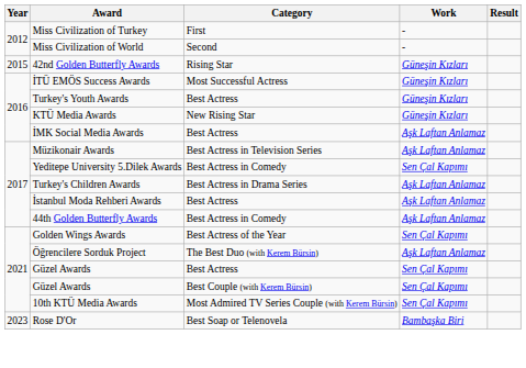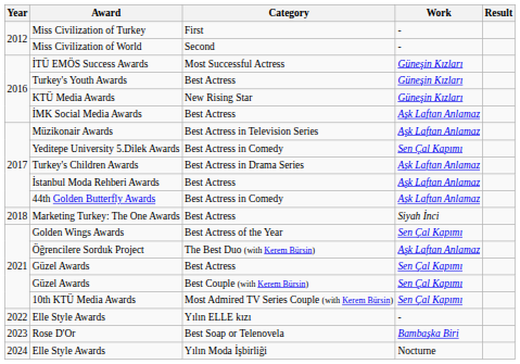- row: 2015 | 42nd Golden Butterfly Awards | Rising Star | Güneşin Kızları
+ row: 2018 | Marketing Turkey: The One Awards | Best Actress | Siyah İnci
+ row: 2022 | Elle Style Awards | Yılın ELLE kızı | -
+ row: 2024 | Elle Style Awards | Yılın Moda İşbirliği | Nocturne
